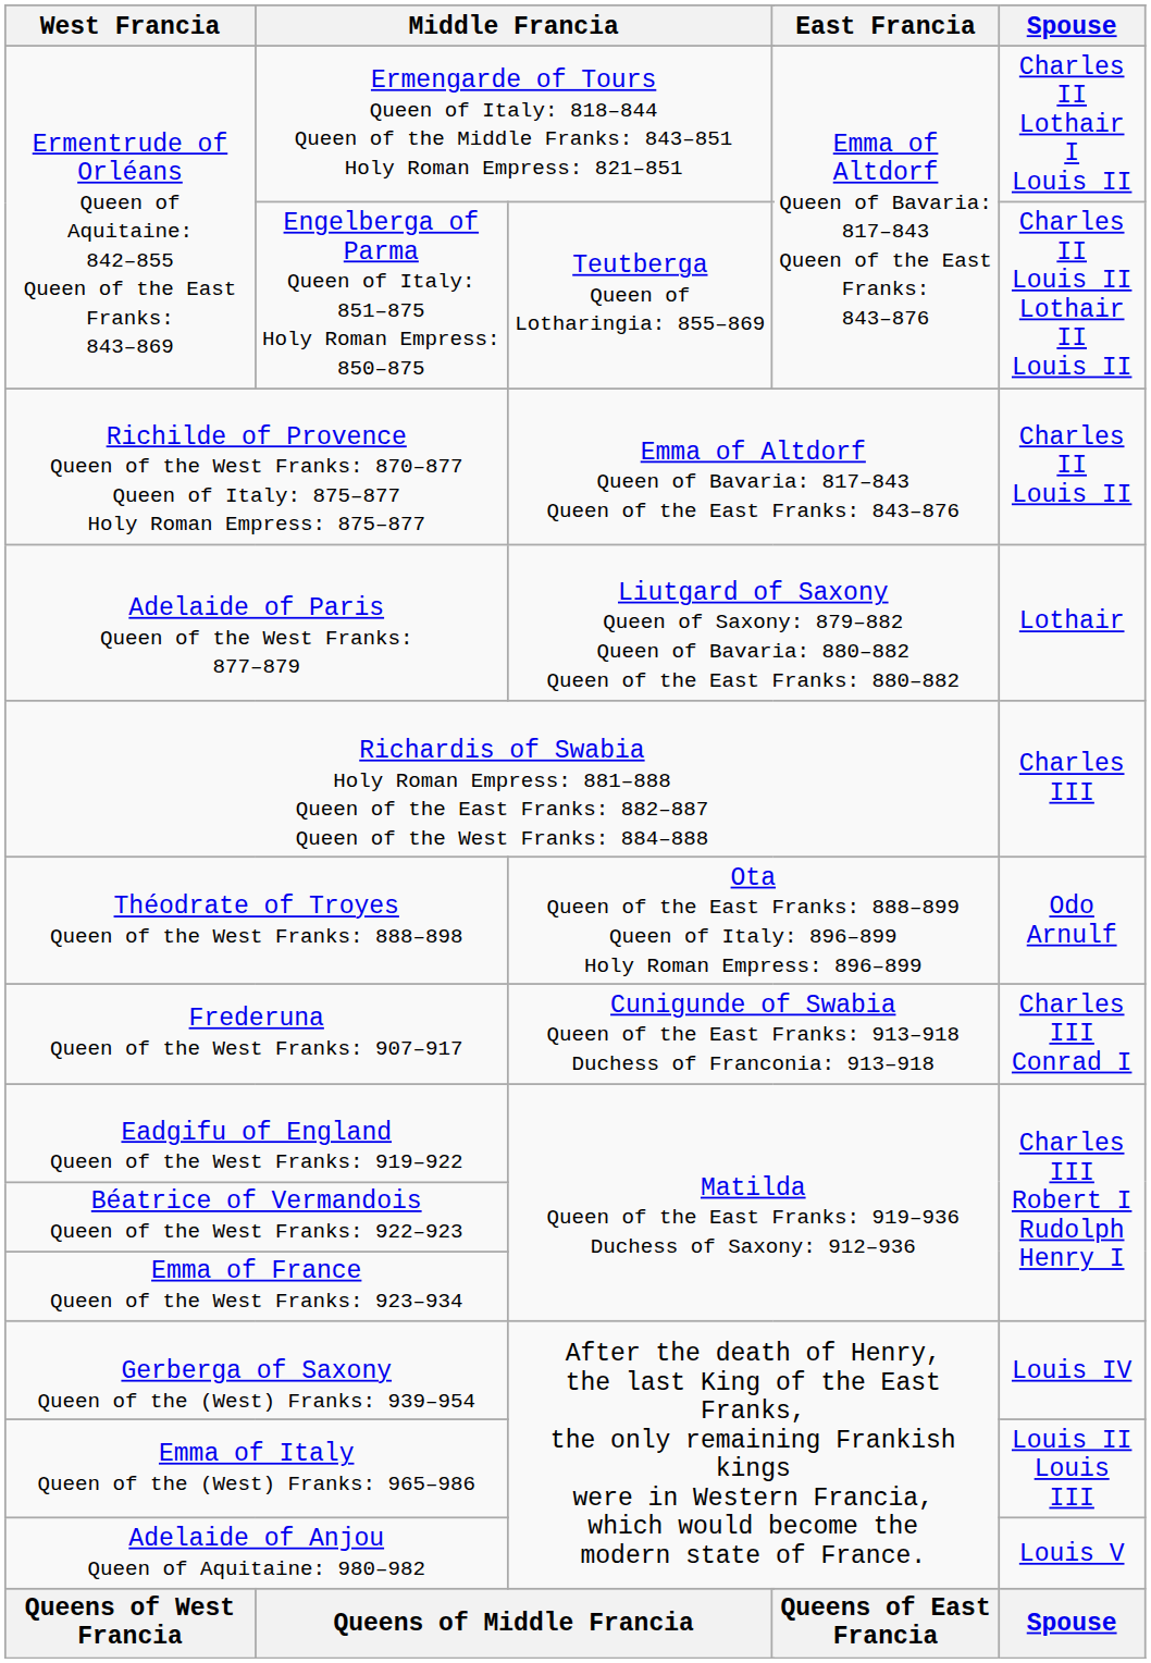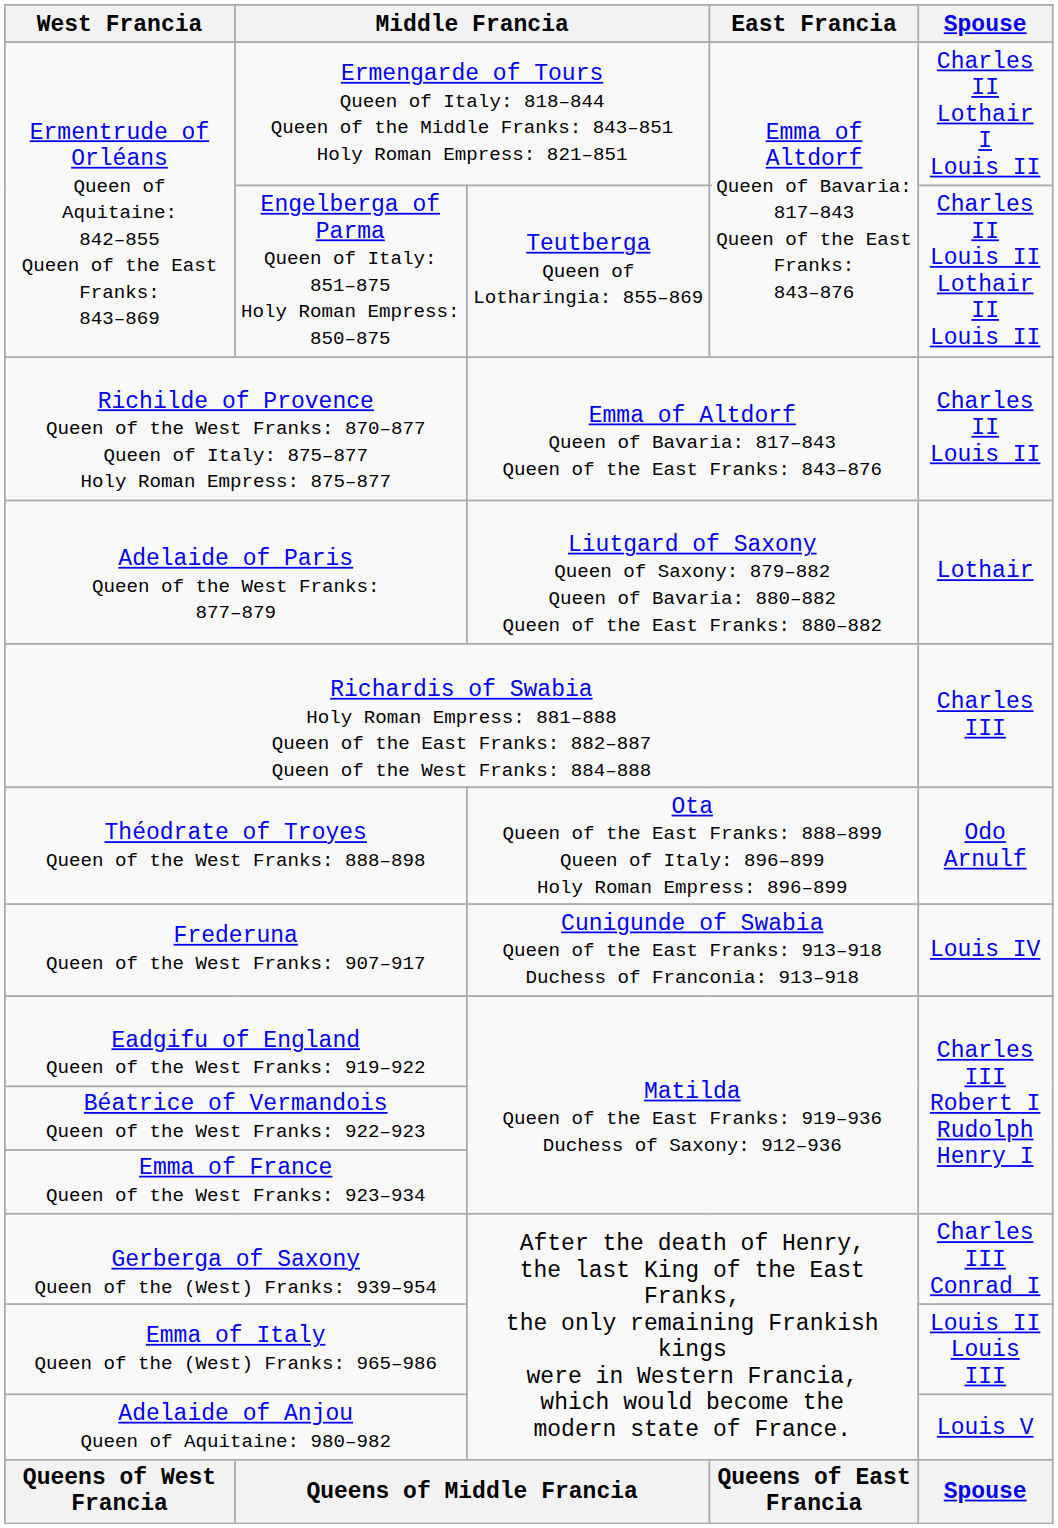Frederuna Queen of the West Franks: 907–917 | Spouse: Charles III Conrad I -> Louis IV
Gerberga of Saxony Queen of the (West) Franks: 939–954 | Spouse: Louis IV -> Charles III Conrad I
